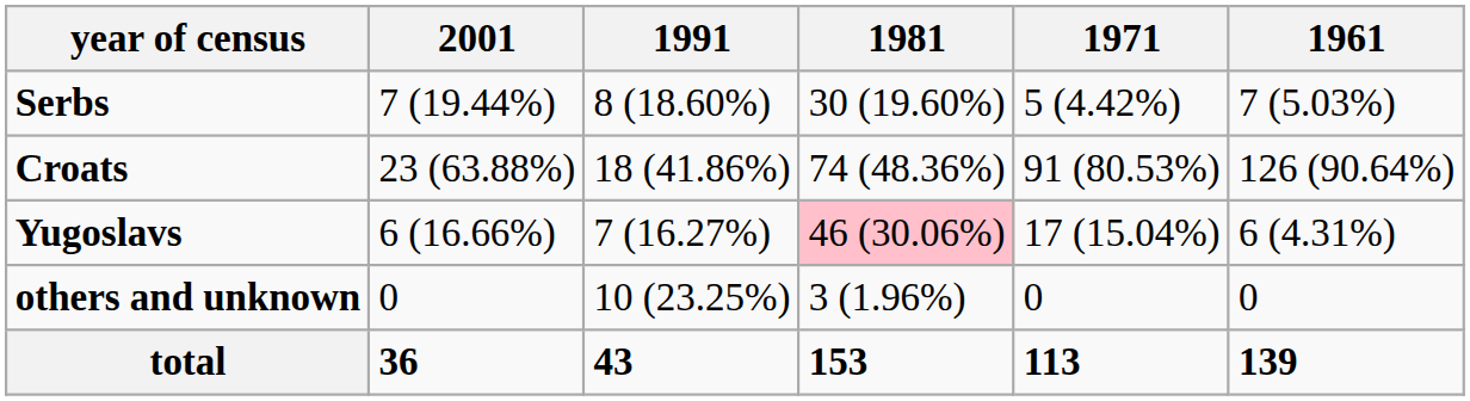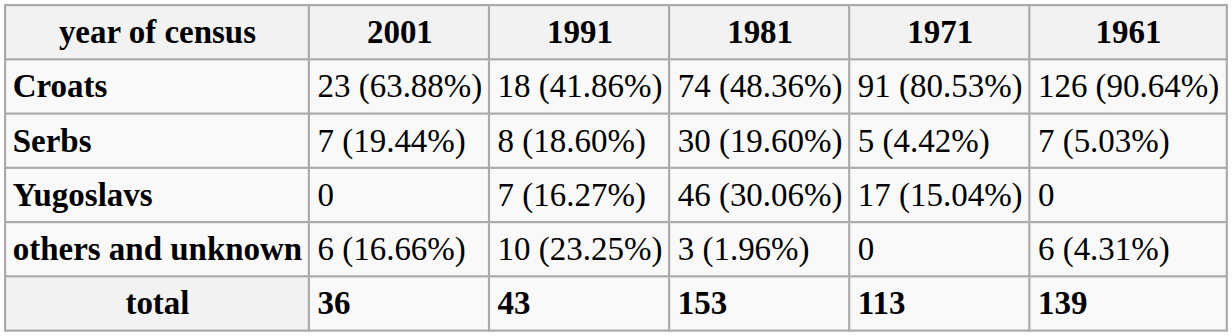rows swapped: Croats <-> Serbs
Yugoslavs | 2001: 6 (16.66%) -> 0
Yugoslavs | 1981: pink background -> no background
Yugoslavs | 1961: 6 (4.31%) -> 0
others and unknown | 2001: 0 -> 6 (16.66%)
others and unknown | 1961: 0 -> 6 (4.31%)
